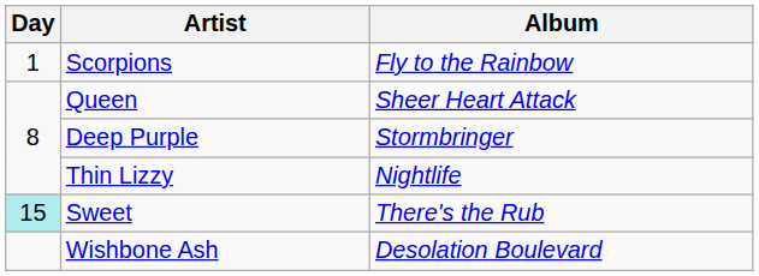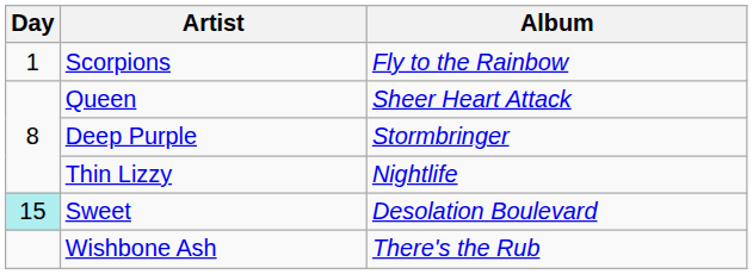Sweet | Album: There's the Rub -> Desolation Boulevard
Wishbone Ash | Album: Desolation Boulevard -> There's the Rub
